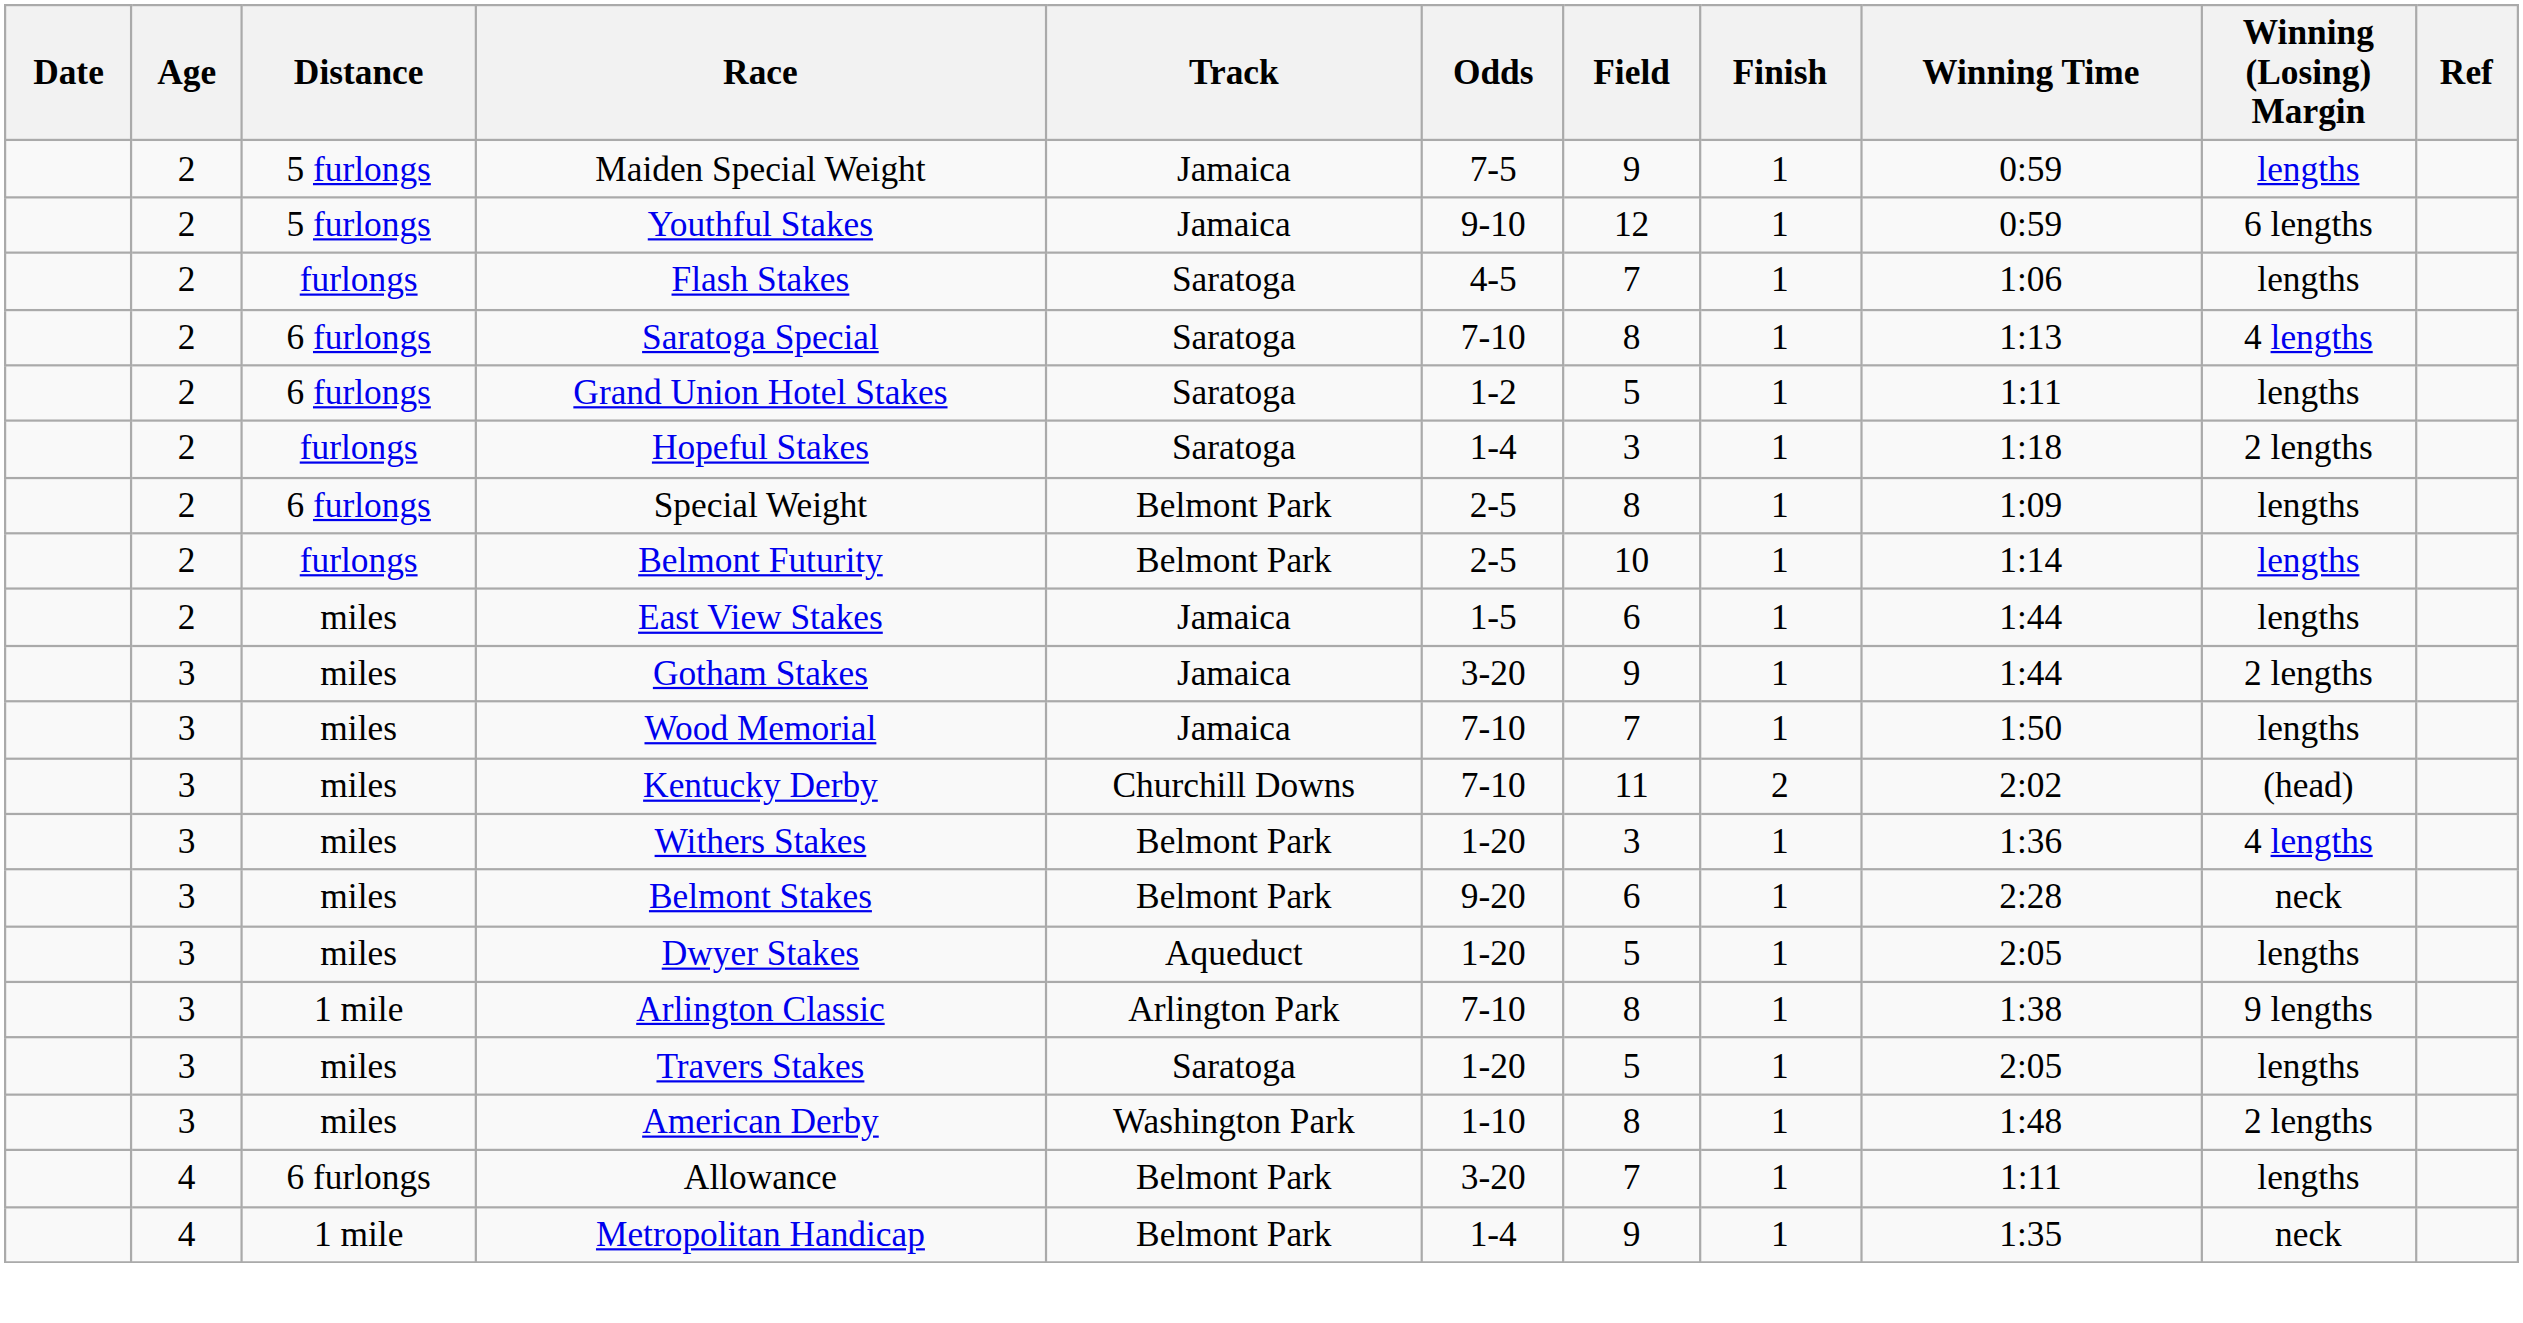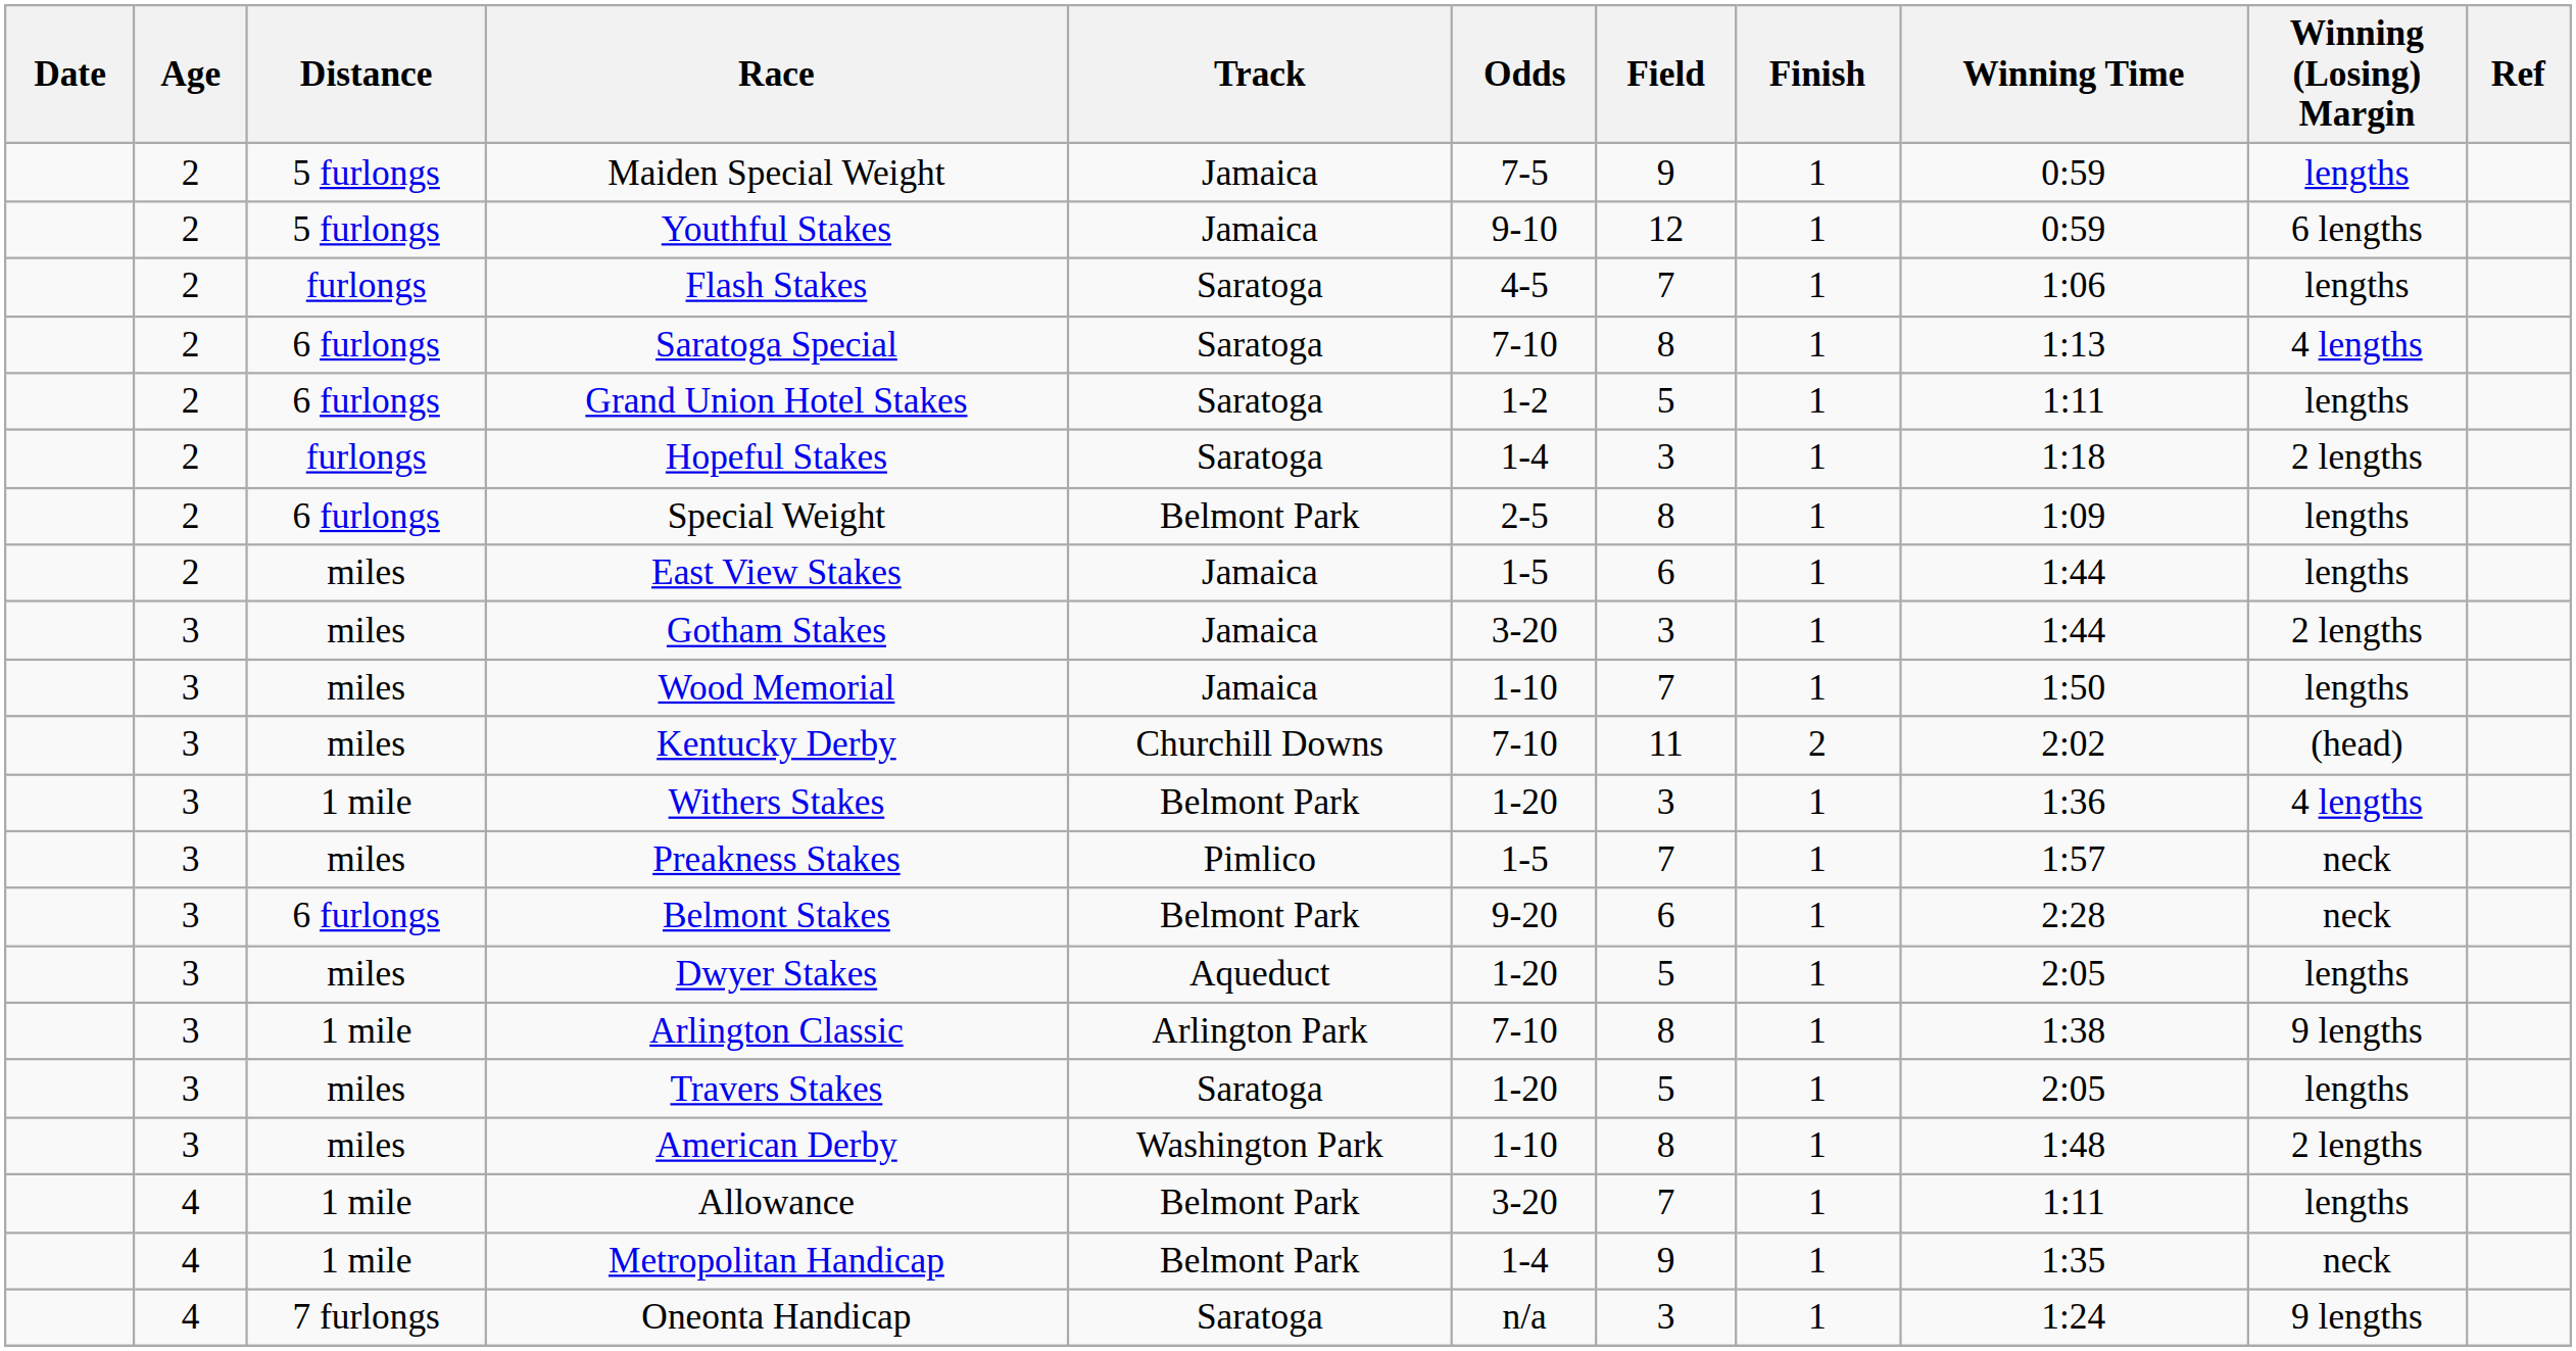- row: 2 | furlongs | Belmont Futurity | Belmont Park | 2-5 | 10 | 1 | 1:14 | lengths
Gotham Stakes | Field: 9 -> 3
Wood Memorial | Odds: 7-10 -> 1-10
Withers Stakes | Distance: miles -> 1 mile
+ row: 3 | miles | Preakness Stakes | Pimlico | 1-5 | 7 | 1 | 1:57 | neck
Belmont Stakes | Distance: miles -> 6 furlongs
Allowance | Distance: 6 furlongs -> 1 mile
+ row: 4 | 7 furlongs | Oneonta Handicap | Saratoga | n/a | 3 | 1 | 1:24 | 9 lengths
